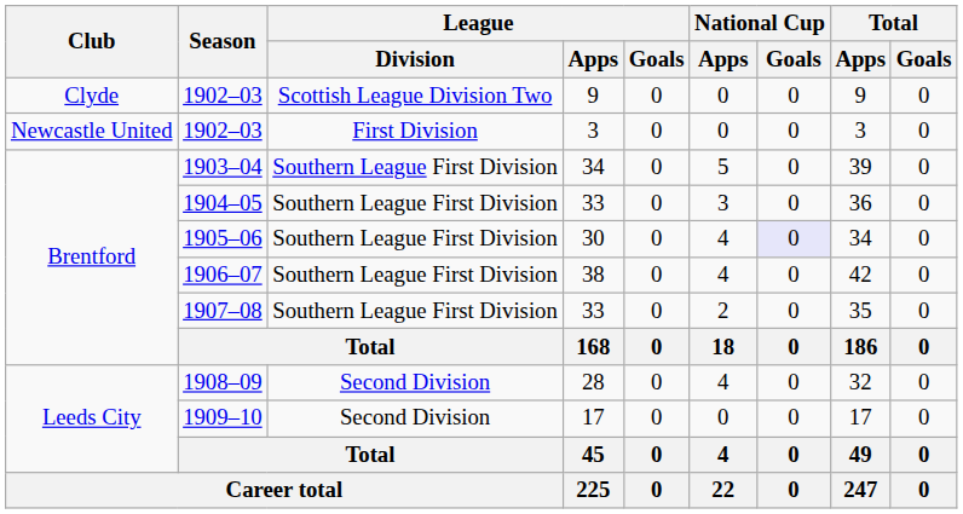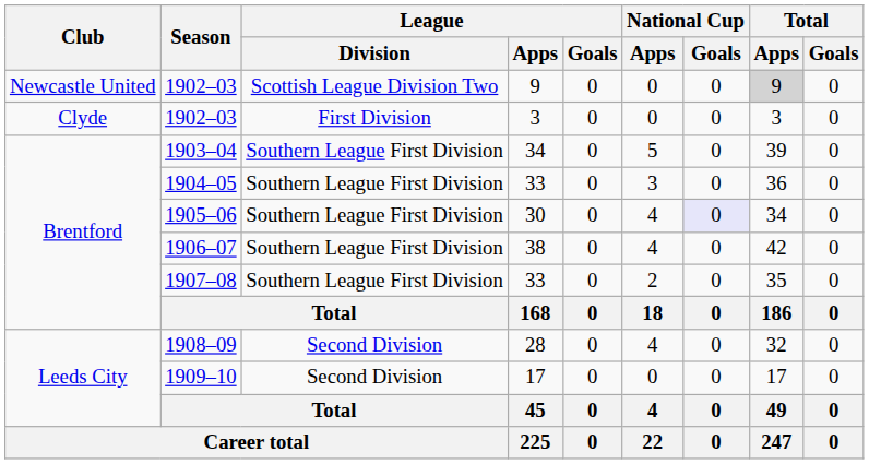1902–03 / 9 | Club: Clyde -> Newcastle United
1902–03 / 9 | Total / Apps: no background -> lightgrey background
1902–03 / 3 | Club: Newcastle United -> Clyde
